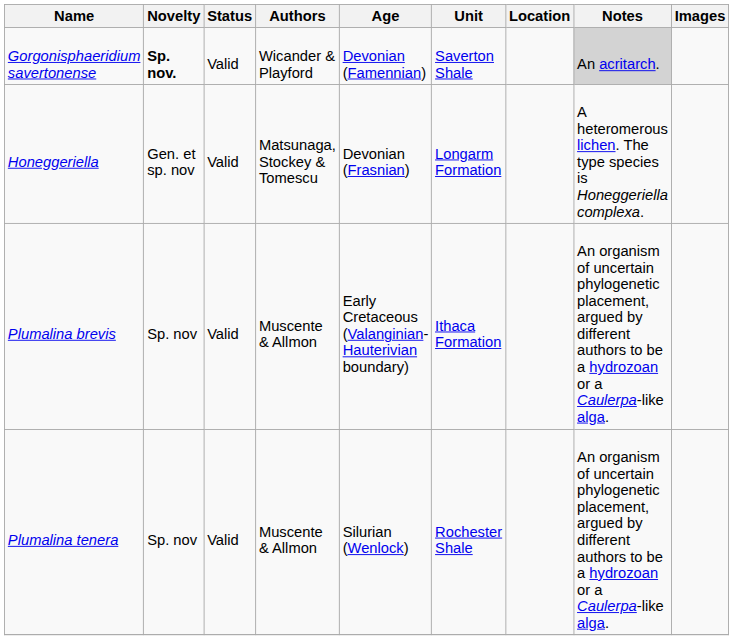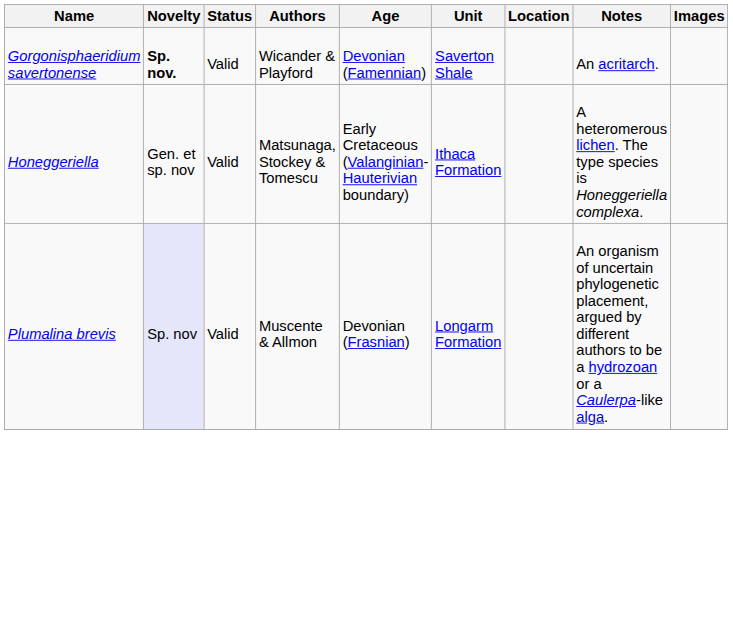Gorgonisphaeridium savertonense | Notes: lightgrey background -> no background
Honeggeriella | Age: Devonian (Frasnian) -> Early Cretaceous (Valanginian-Hauterivian boundary)
Honeggeriella | Unit: Longarm Formation -> Ithaca Formation
Plumalina brevis | Novelty: no background -> lavender background
Plumalina brevis | Age: Early Cretaceous (Valanginian-Hauterivian boundary) -> Devonian (Frasnian)
Plumalina brevis | Unit: Ithaca Formation -> Longarm Formation
- row: Plumalina tenera | Sp. nov | Valid | Muscente & Allmon | Silurian (Wenlock) | Rochester Shale | An organism of uncertain phylogenetic placement, argued by different authors to be a hydrozoan or a Caulerpa-like alga.
